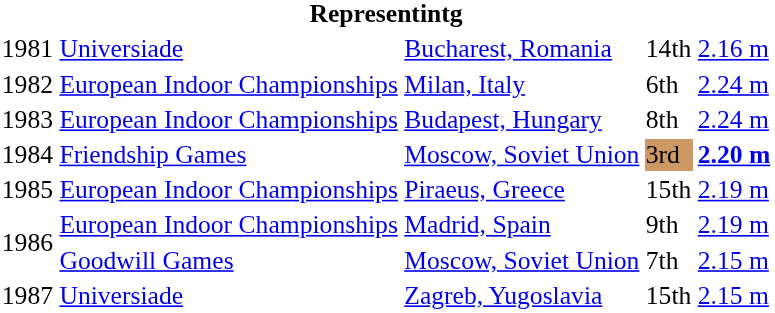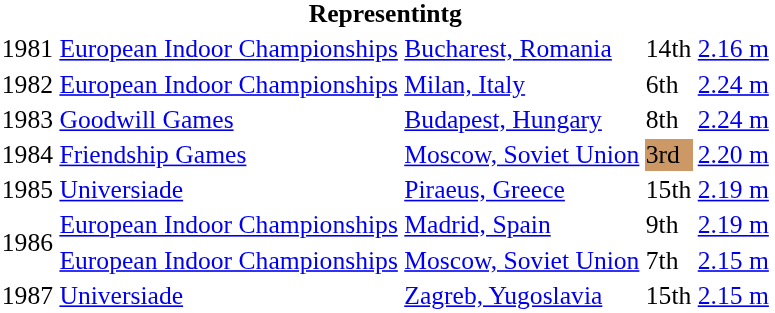1981 | column 2: Universiade -> European Indoor Championships
1983 | column 2: European Indoor Championships -> Goodwill Games
1984 | column 5: bold -> normal
1985 | column 2: European Indoor Championships -> Universiade
1986 / Moscow, Soviet Union | column 2: Goodwill Games -> European Indoor Championships
